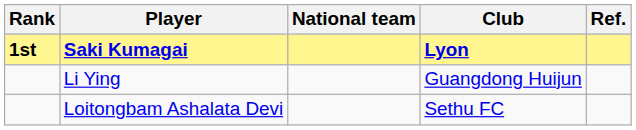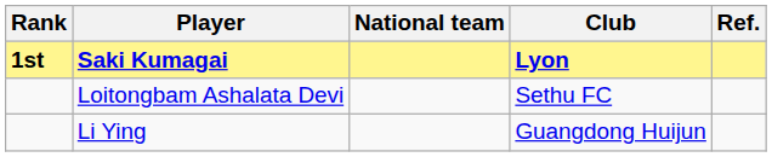rows swapped: Loitongbam Ashalata Devi <-> Li Ying
